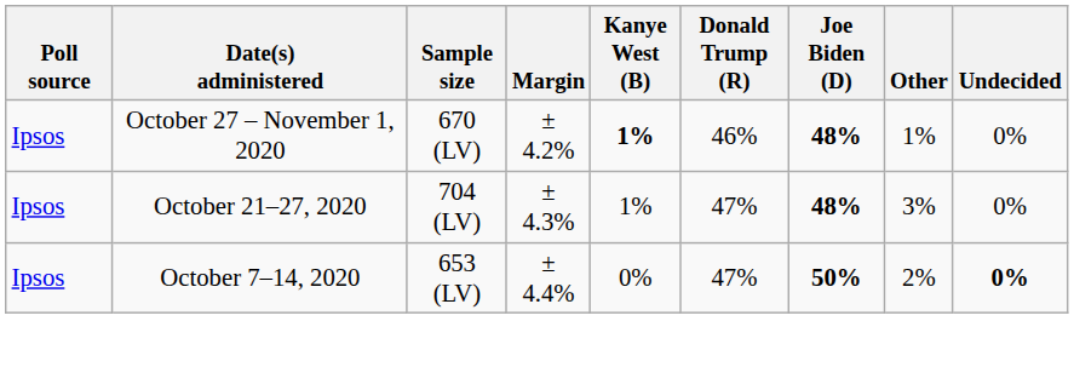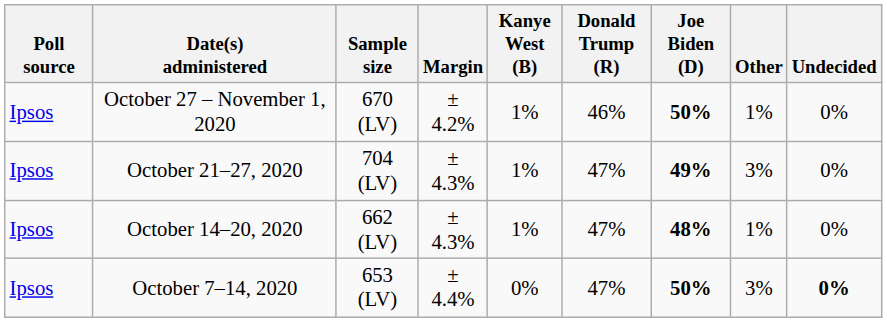October 27 – November 1, 2020 | Kanye West (B): bold -> normal
October 27 – November 1, 2020 | Joe Biden (D): 48% -> 50%
October 21–27, 2020 | Joe Biden (D): 48% -> 49%
+ row: Ipsos | October 14–20, 2020 | 662 (LV) | ± 4.3% | 1% | 47% | 48% | 1% | 0%
October 7–14, 2020 | Other: 2% -> 3%
